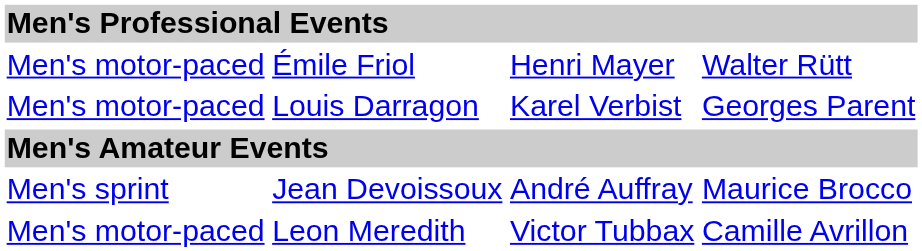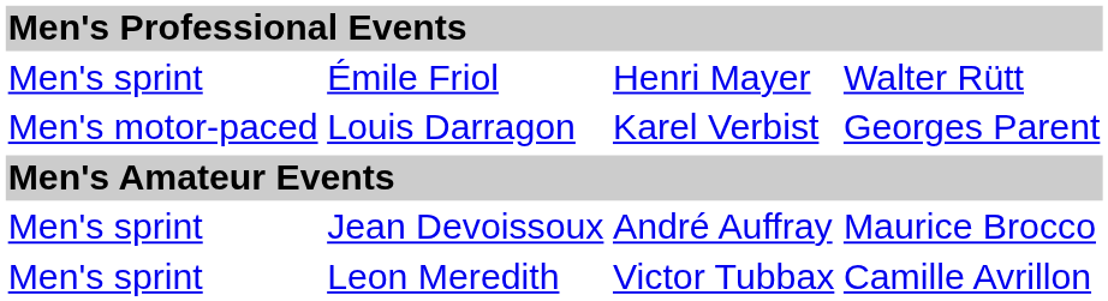Émile Friol | column 1: Men's motor-paced -> Men's sprint
Leon Meredith | column 1: Men's motor-paced -> Men's sprint
